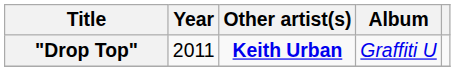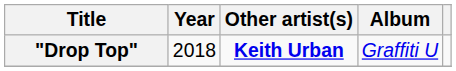"Drop Top" | Year: 2011 -> 2018
